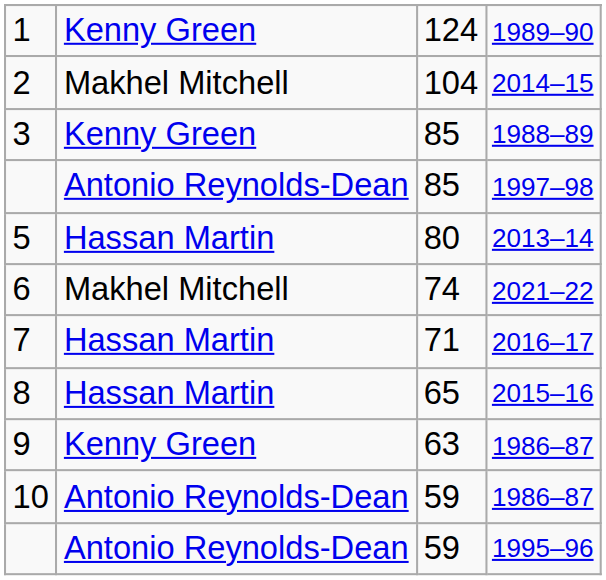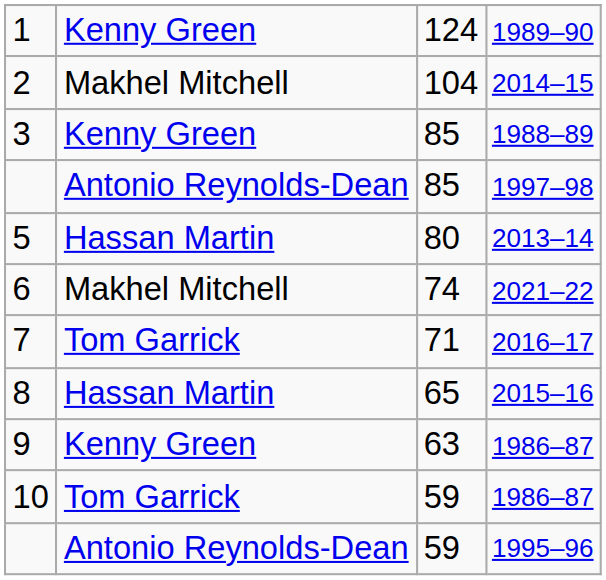7 | column 2: Hassan Martin -> Tom Garrick
10 | column 2: Antonio Reynolds-Dean -> Tom Garrick
